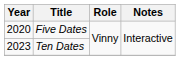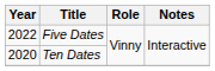Five Dates | Year: 2020 -> 2022
Ten Dates | Year: 2023 -> 2020
